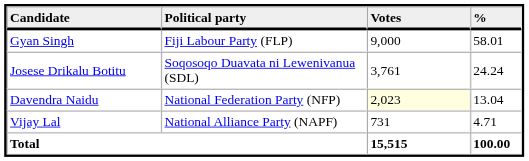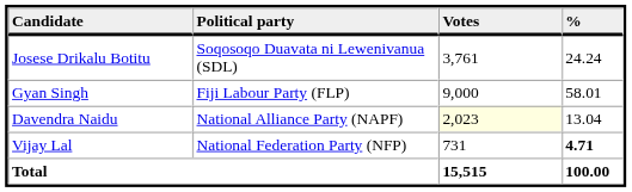rows swapped: Gyan Singh <-> Josese Drikalu Botitu
Davendra Naidu | Political party: National Federation Party (NFP) -> National Alliance Party (NAPF)
Vijay Lal | Political party: National Alliance Party (NAPF) -> National Federation Party (NFP)
Vijay Lal | %: normal -> bold
